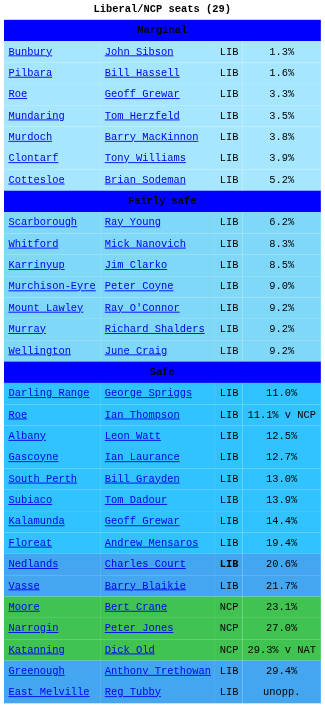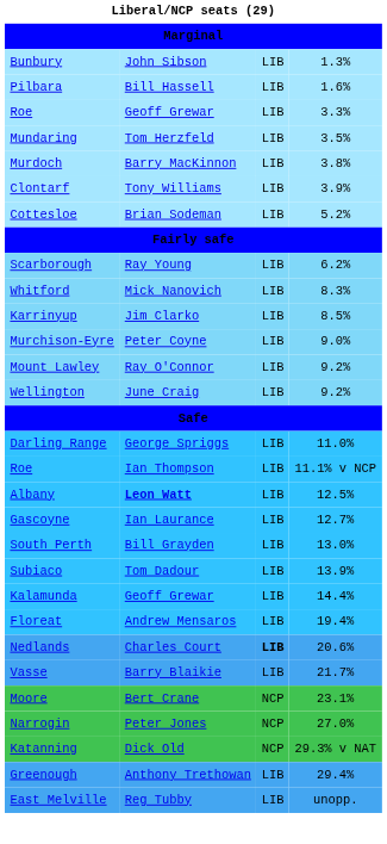- row: Murray | Richard Shalders | LIB | 9.2%
Albany | column 2: normal -> bold
